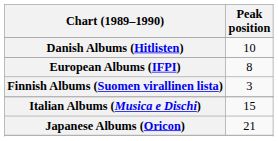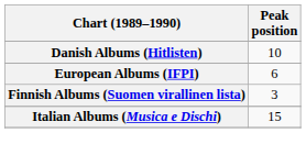European Albums (IFPI) | Peak position: 8 -> 6
- row: Japanese Albums (Oricon) | 21
